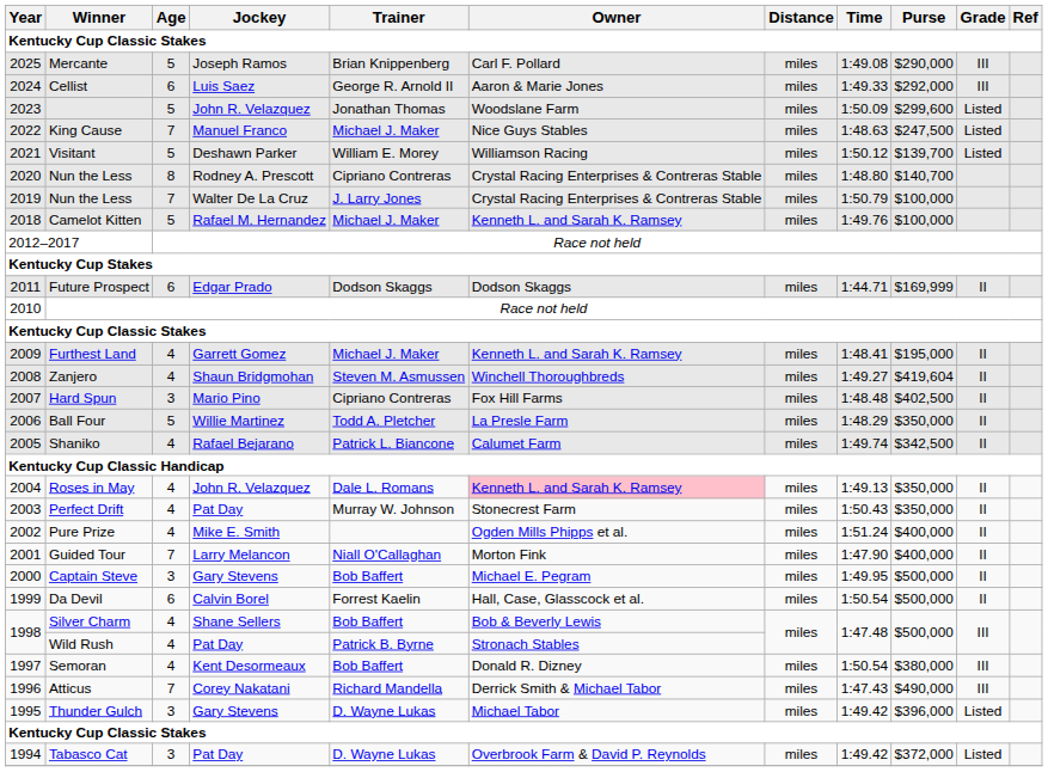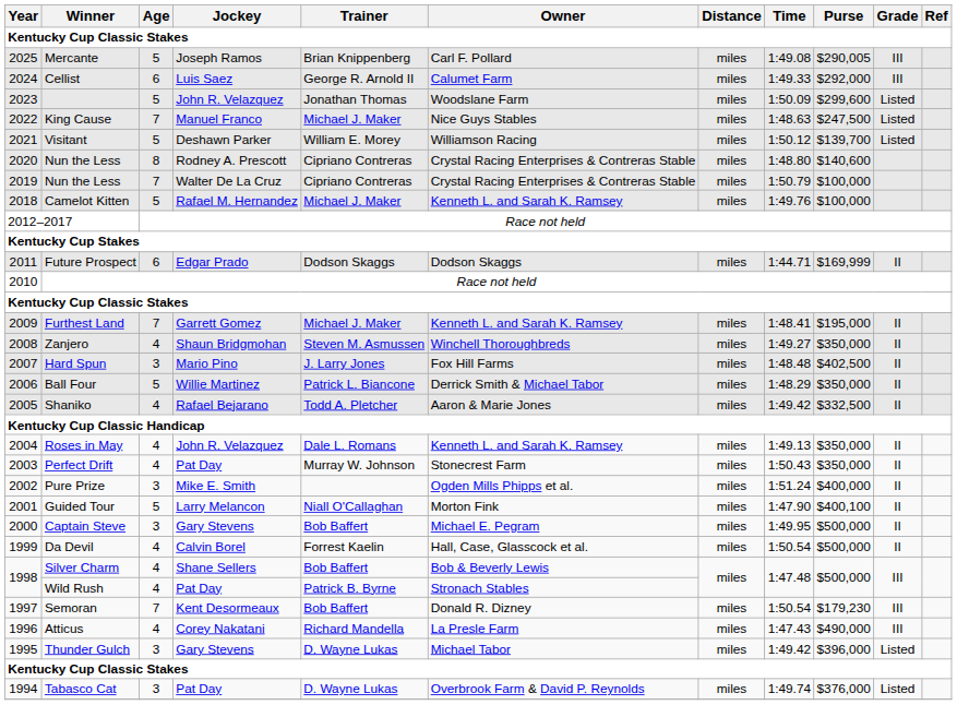Mercante | Purse: $290,000 -> $290,005
Cellist | Owner: Aaron & Marie Jones -> Calumet Farm
2020 / Nun the Less | Purse: $140,700 -> $140,600
2019 / Nun the Less | Trainer: J. Larry Jones -> Cipriano Contreras
Furthest Land | Age: 4 -> 7
Zanjero | Purse: $419,604 -> $350,000
Hard Spun | Trainer: Cipriano Contreras -> J. Larry Jones
Ball Four | Trainer: Todd A. Pletcher -> Patrick L. Biancone
Ball Four | Owner: La Presle Farm -> Derrick Smith & Michael Tabor
Shaniko | Trainer: Patrick L. Biancone -> Todd A. Pletcher
Shaniko | Owner: Calumet Farm -> Aaron & Marie Jones
Shaniko | Time: 1:49.74 -> 1:49.42
Shaniko | Purse: $342,500 -> $332,500
Roses in May | Owner: pink background -> no background
Pure Prize | Age: 4 -> 3
Guided Tour | Age: 7 -> 5
Guided Tour | Purse: $400,000 -> $400,100
Da Devil | Age: 6 -> 4
Semoran | Age: 4 -> 7
Semoran | Purse: $380,000 -> $179,230
Atticus | Age: 7 -> 4
Atticus | Owner: Derrick Smith & Michael Tabor -> La Presle Farm
Tabasco Cat | Time: 1:49.42 -> 1:49.74
Tabasco Cat | Purse: $372,000 -> $376,000
